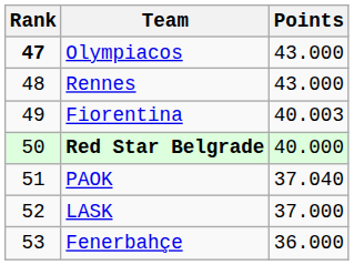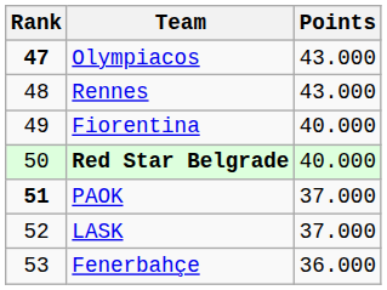Fiorentina | Points: 40.003 -> 40.000
PAOK | Rank: normal -> bold
PAOK | Points: 37.040 -> 37.000
